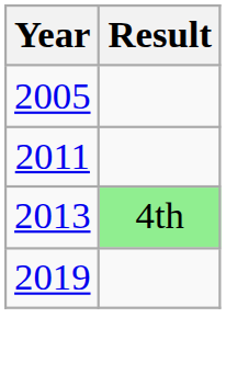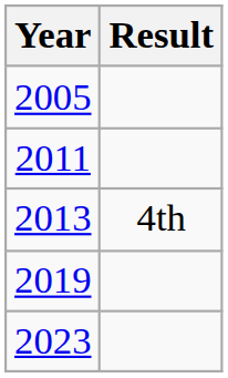2013 | Result: lightgreen background -> no background
+ row: 2023
